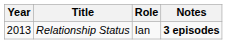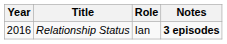Relationship Status | Year: 2013 -> 2016
